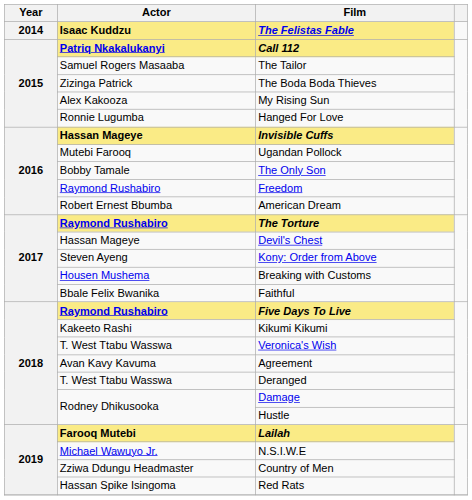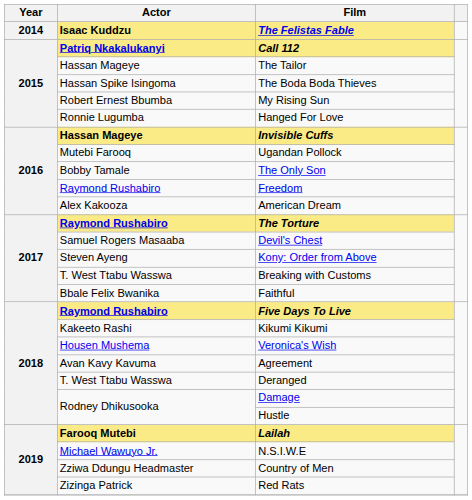The Tailor | Actor: Samuel Rogers Masaaba -> Hassan Mageye
The Boda Boda Thieves | Actor: Zizinga Patrick -> Hassan Spike Isingoma
My Rising Sun | Actor: Alex Kakooza -> Robert Ernest Bbumba
American Dream | Actor: Robert Ernest Bbumba -> Alex Kakooza
Devil's Chest | Actor: Hassan Mageye -> Samuel Rogers Masaaba
Breaking with Customs | Actor: Housen Mushema -> T. West Ttabu Wasswa
Veronica's Wish | Actor: T. West Ttabu Wasswa -> Housen Mushema
Red Rats | Actor: Hassan Spike Isingoma -> Zizinga Patrick
